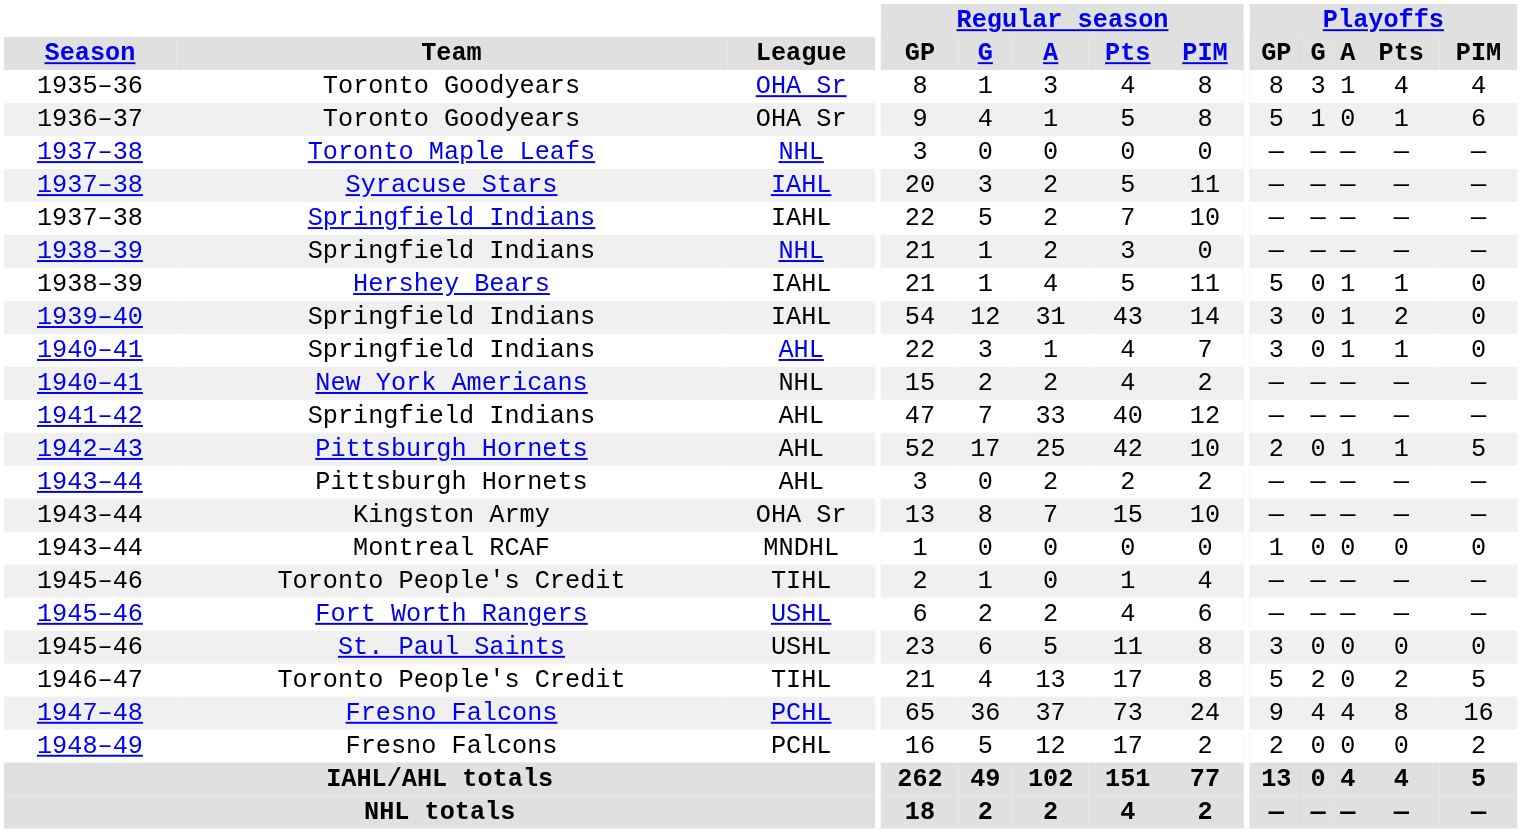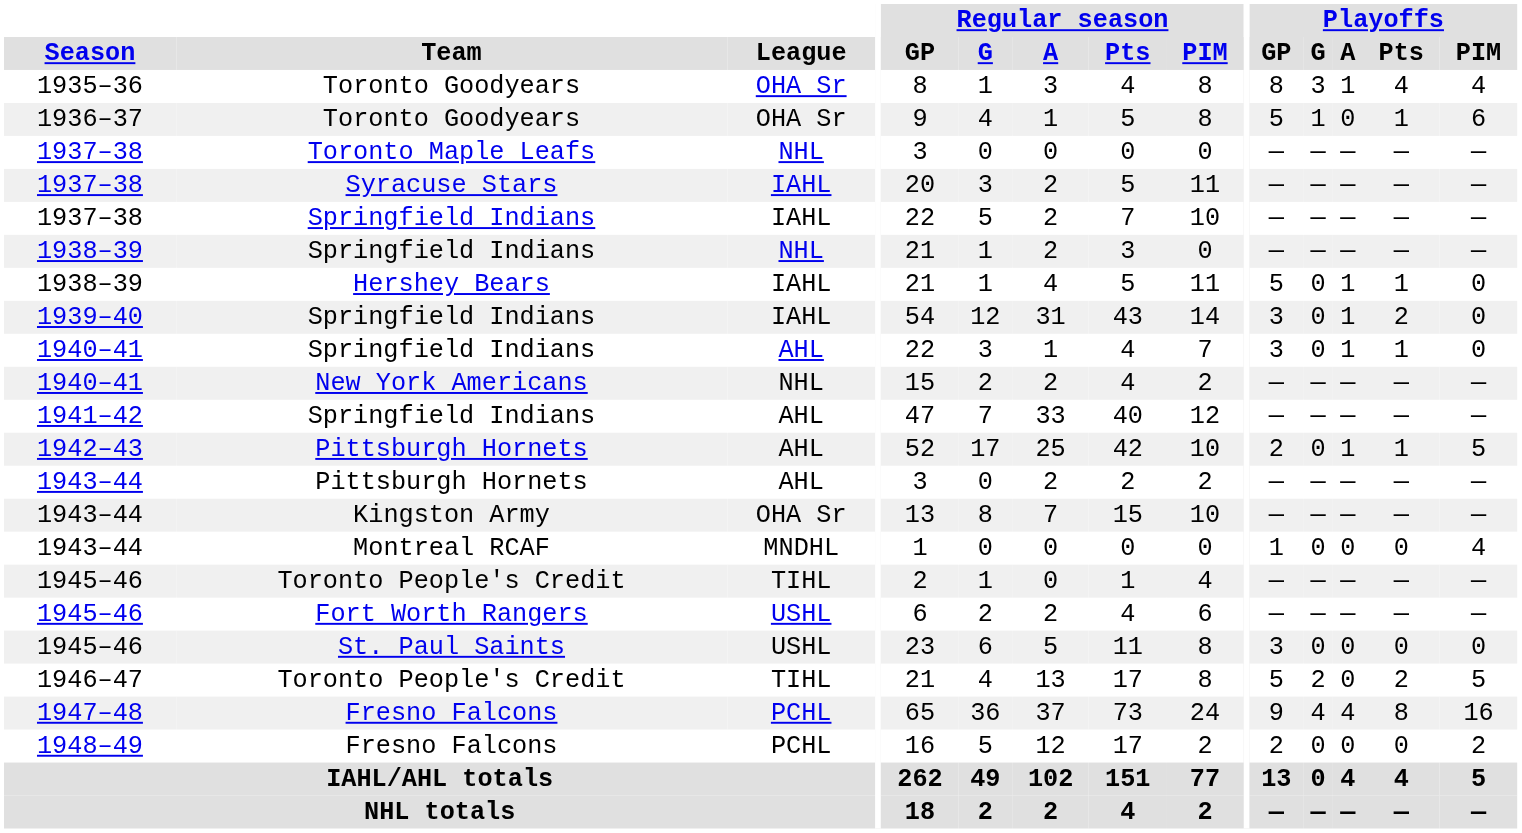1943–44 / Montreal RCAF | Playoffs / PIM: 0 -> 4
